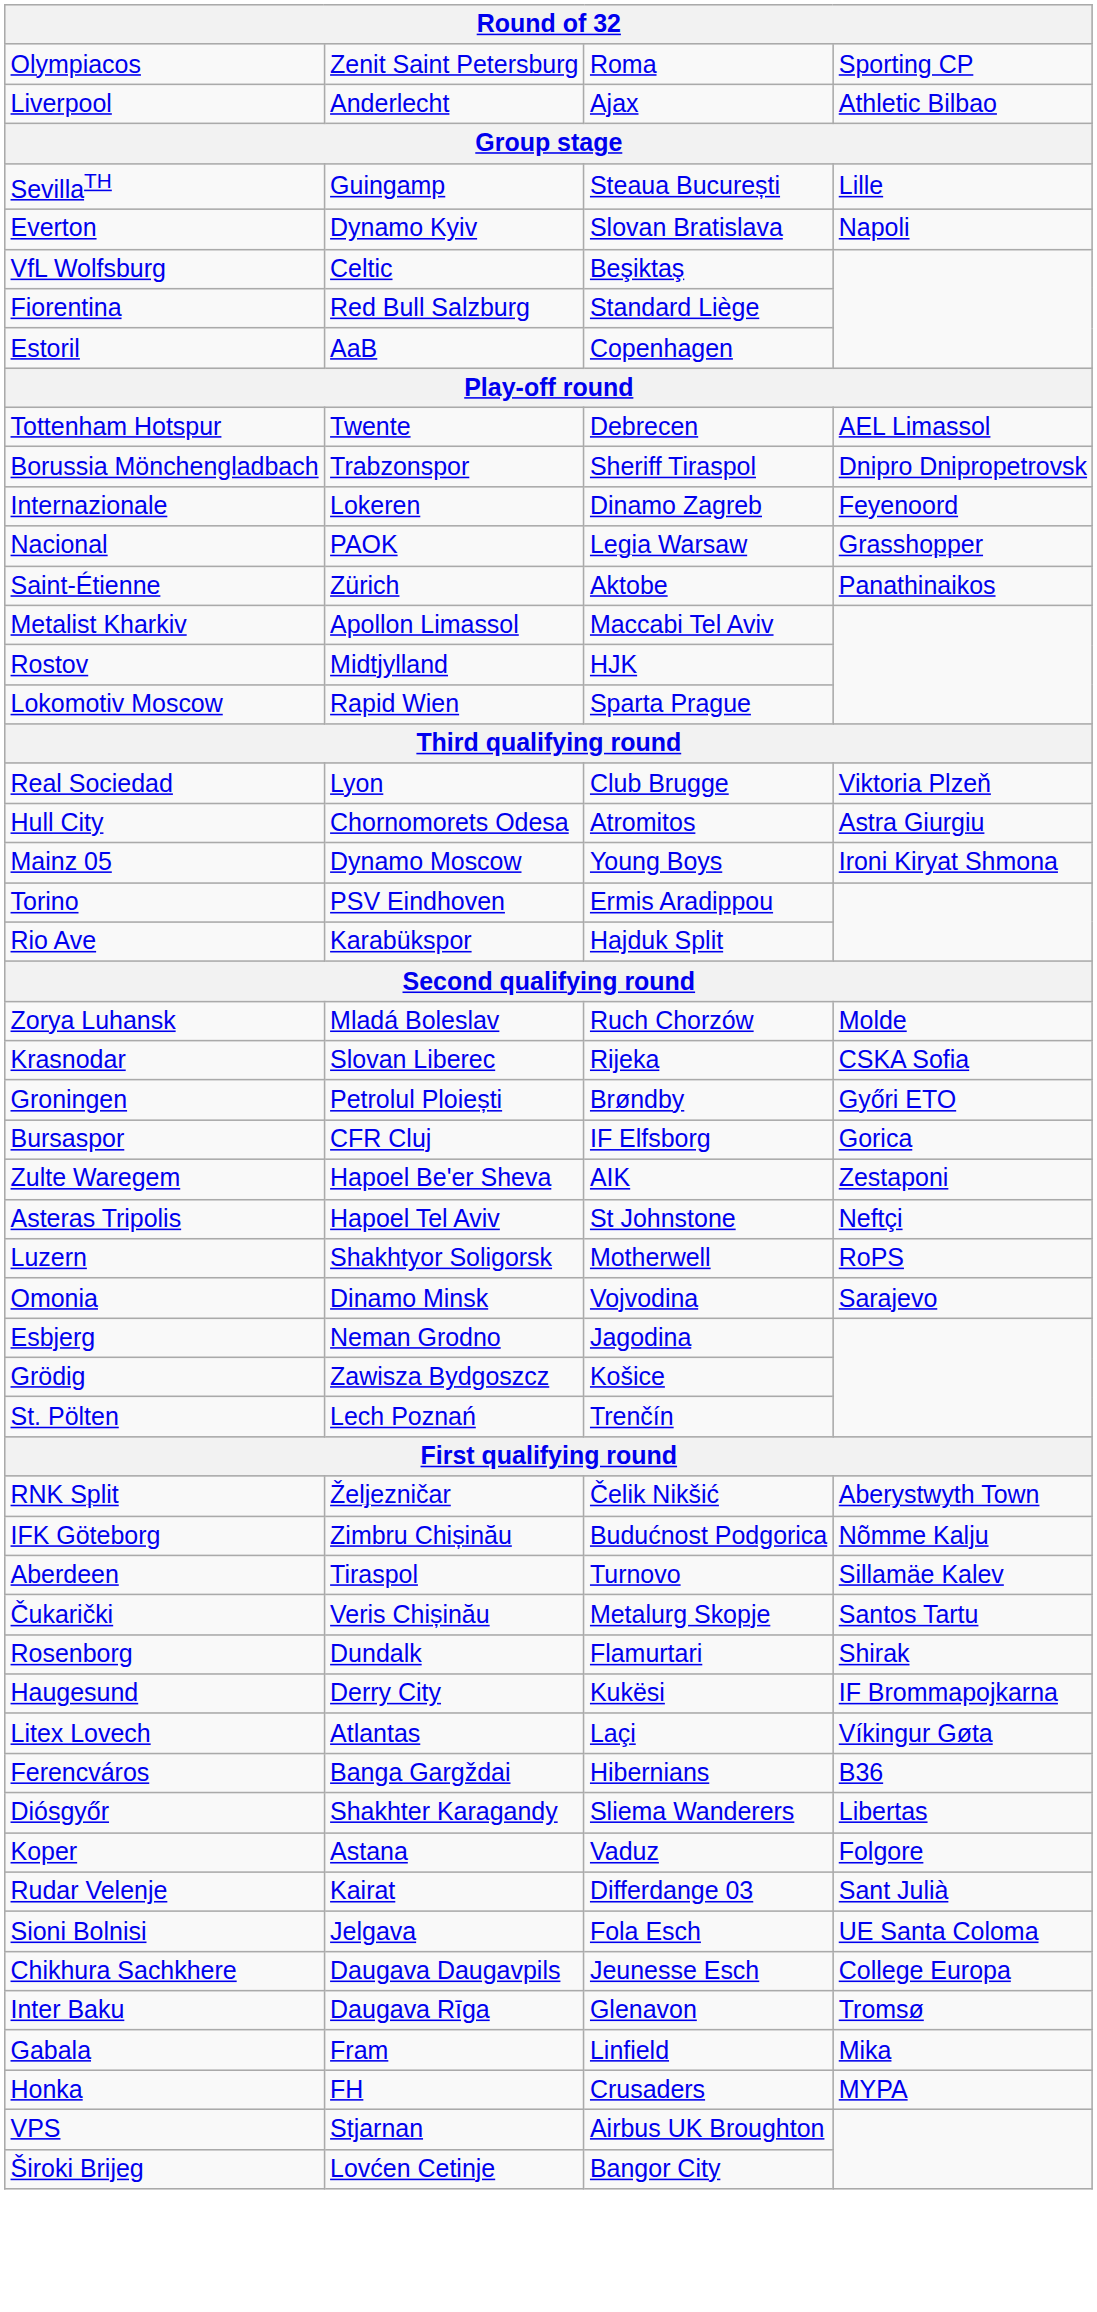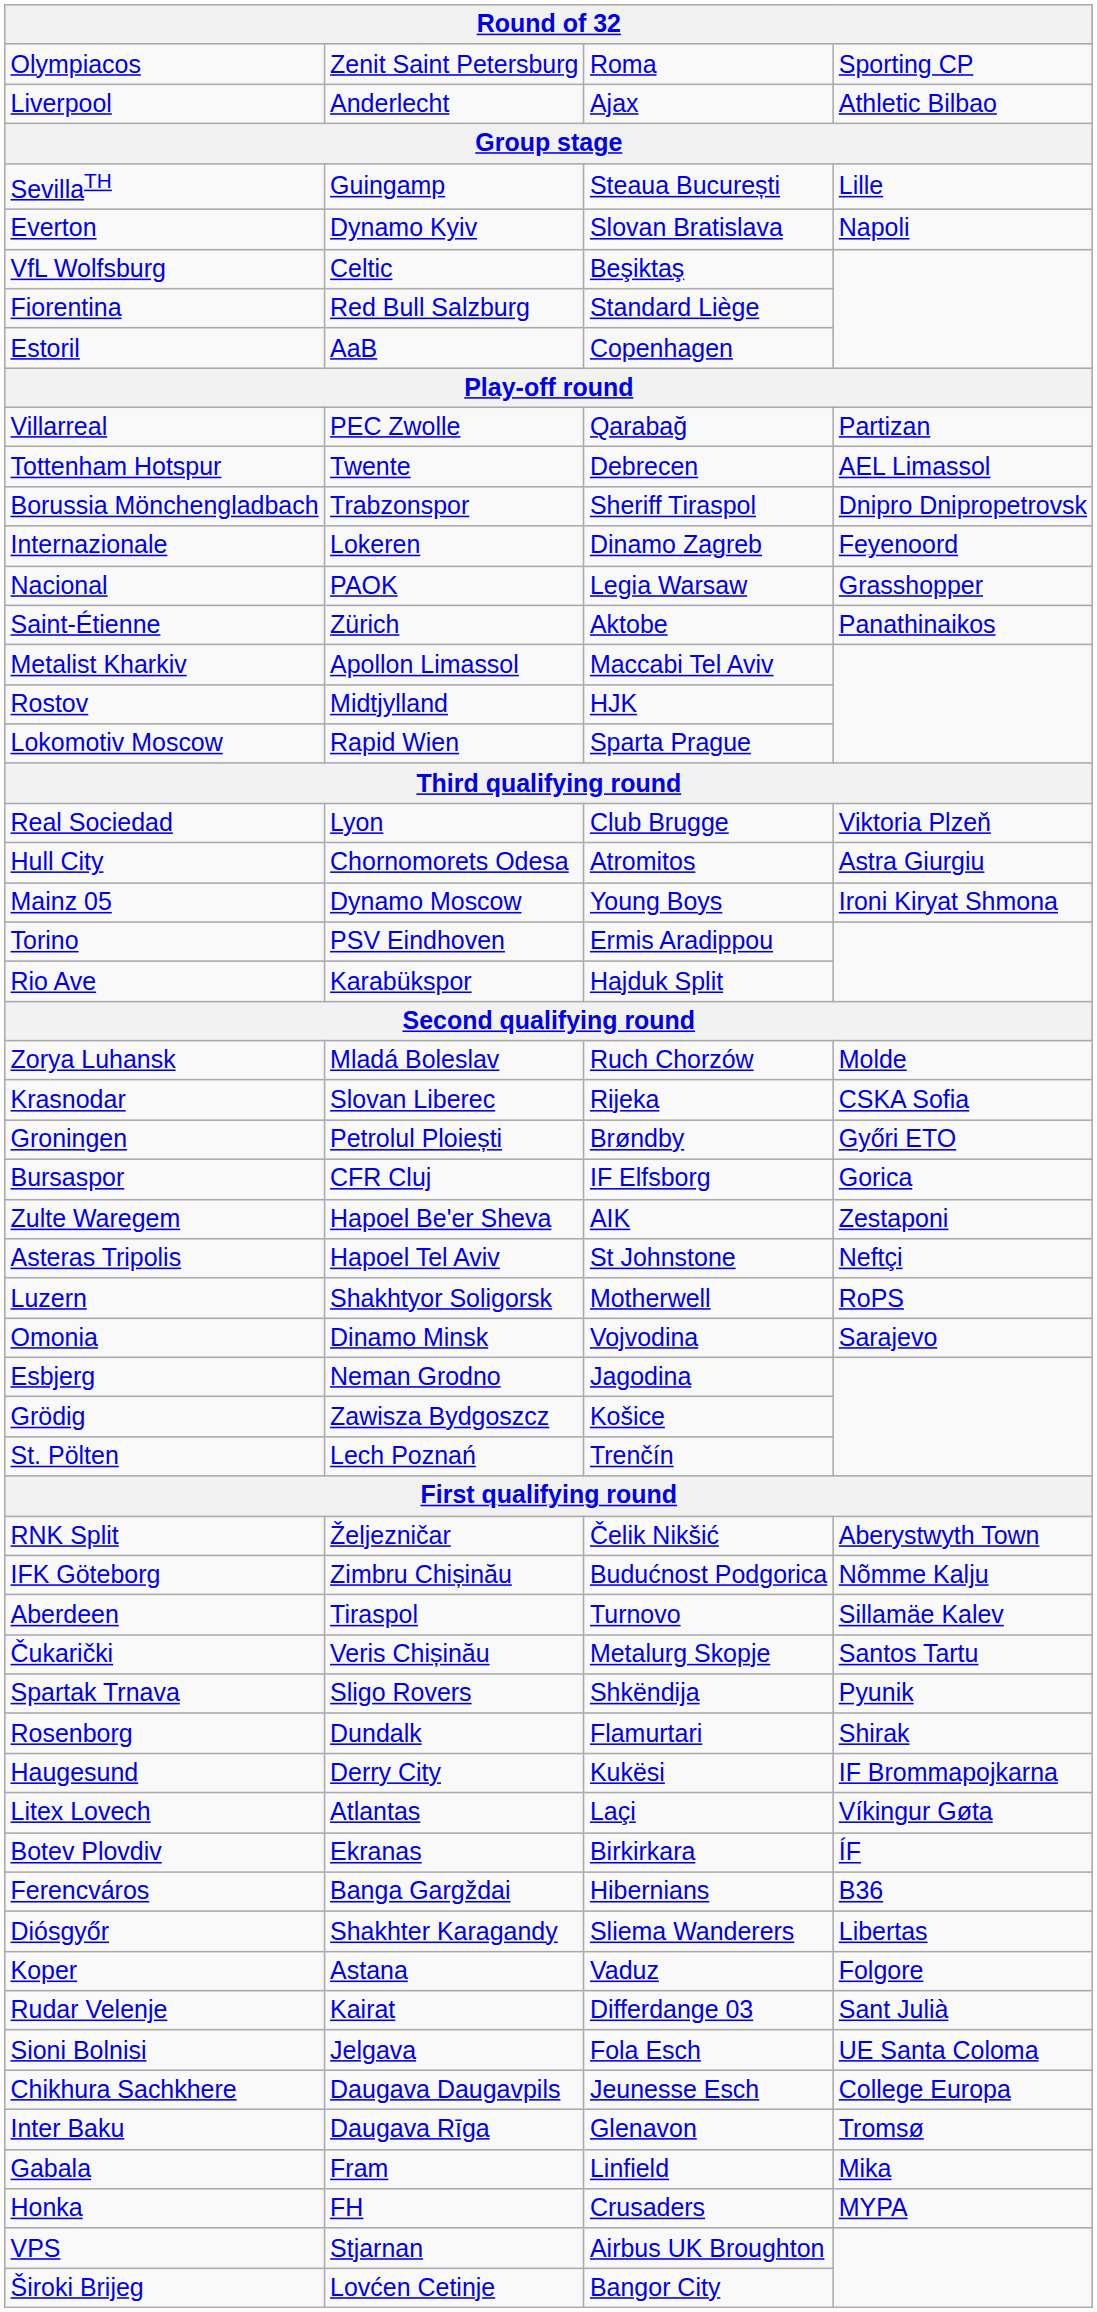+ row: Villarreal | PEC Zwolle | Qarabağ | Partizan
+ row: Spartak Trnava | Sligo Rovers | Shkëndija | Pyunik
+ row: Botev Plovdiv | Ekranas | Birkirkara | ÍF
